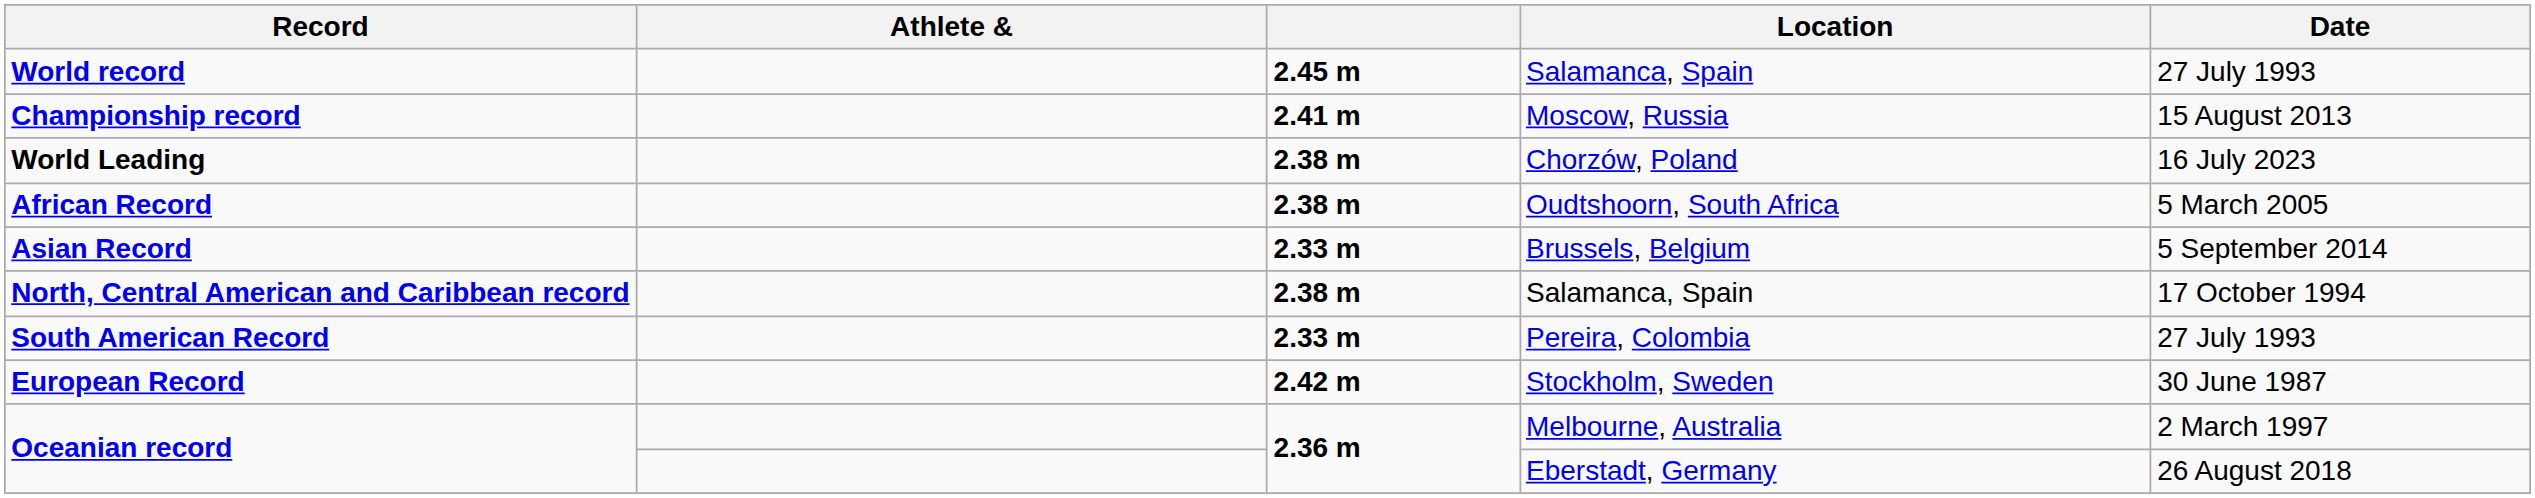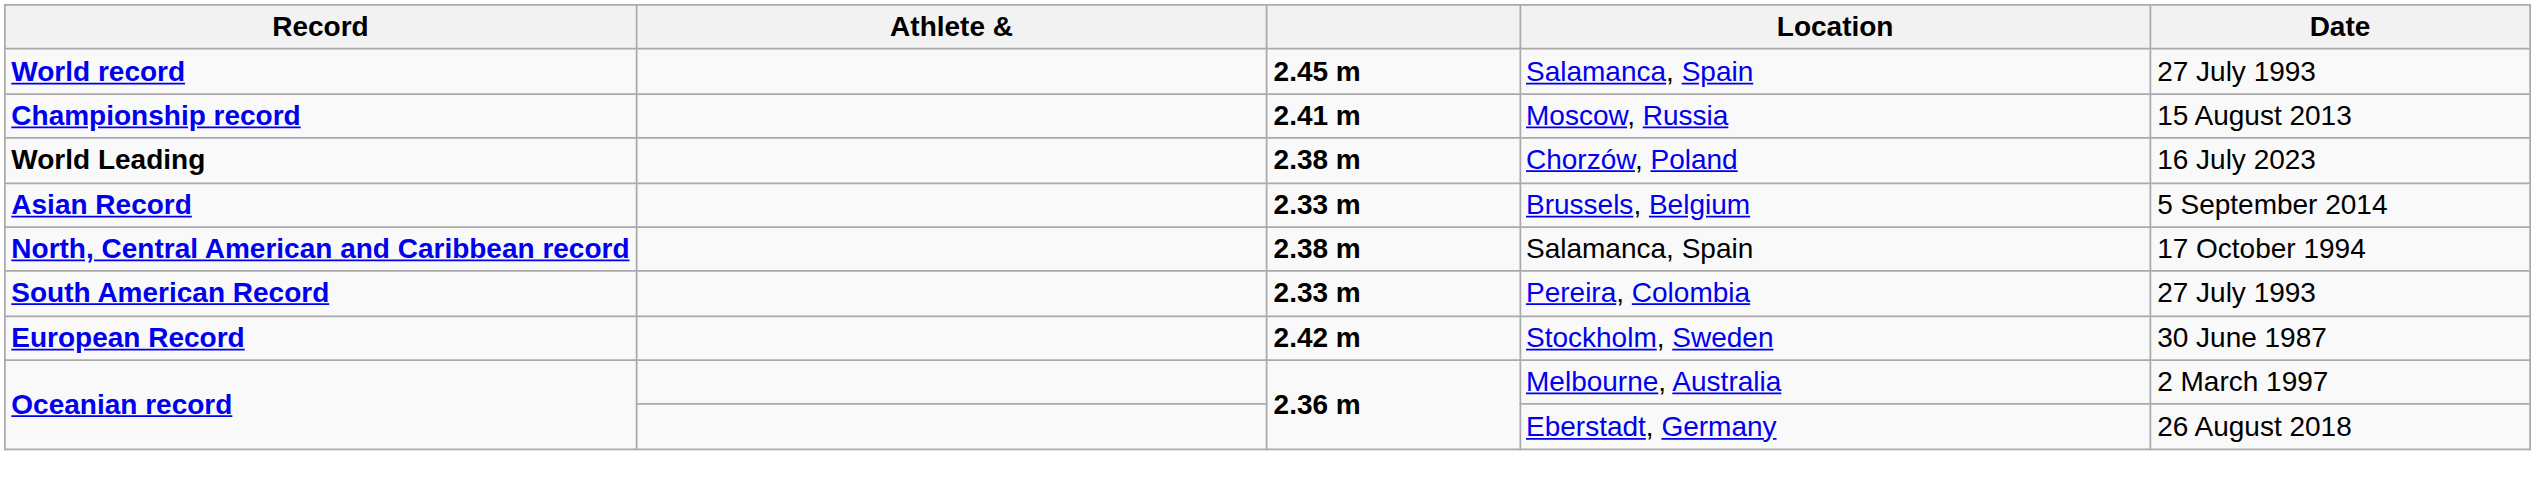- row: African Record | 2.38 m | Oudtshoorn, South Africa | 5 March 2005
